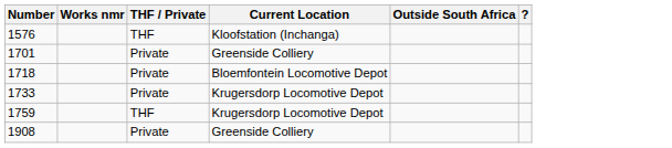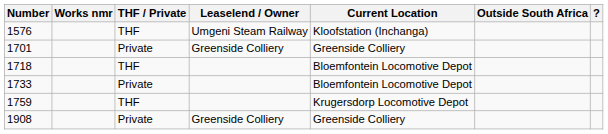+ column: Leaselend / Owner | Umgeni Steam Railway | Greenside Colliery | Greenside Colliery
1718 | THF / Private: Private -> THF
1733 | Current Location: Krugersdorp Locomotive Depot -> Bloemfontein Locomotive Depot
